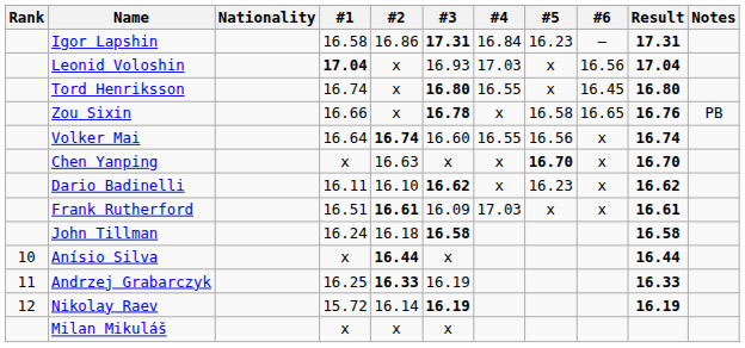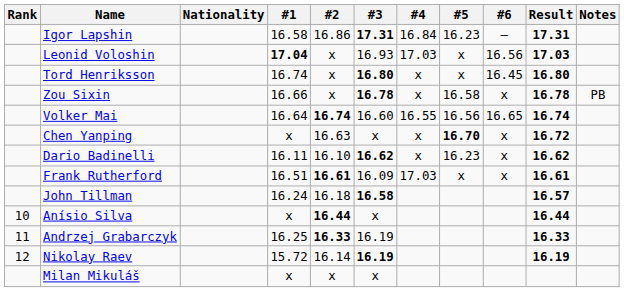Leonid Voloshin | Result: 17.04 -> 17.03
Tord Henriksson | #4: 16.55 -> x
Zou Sixin | #6: 16.65 -> x
Zou Sixin | Result: 16.76 -> 16.78
Volker Mai | #6: x -> 16.65
Chen Yanping | Result: 16.70 -> 16.72
John Tillman | Result: 16.58 -> 16.57
